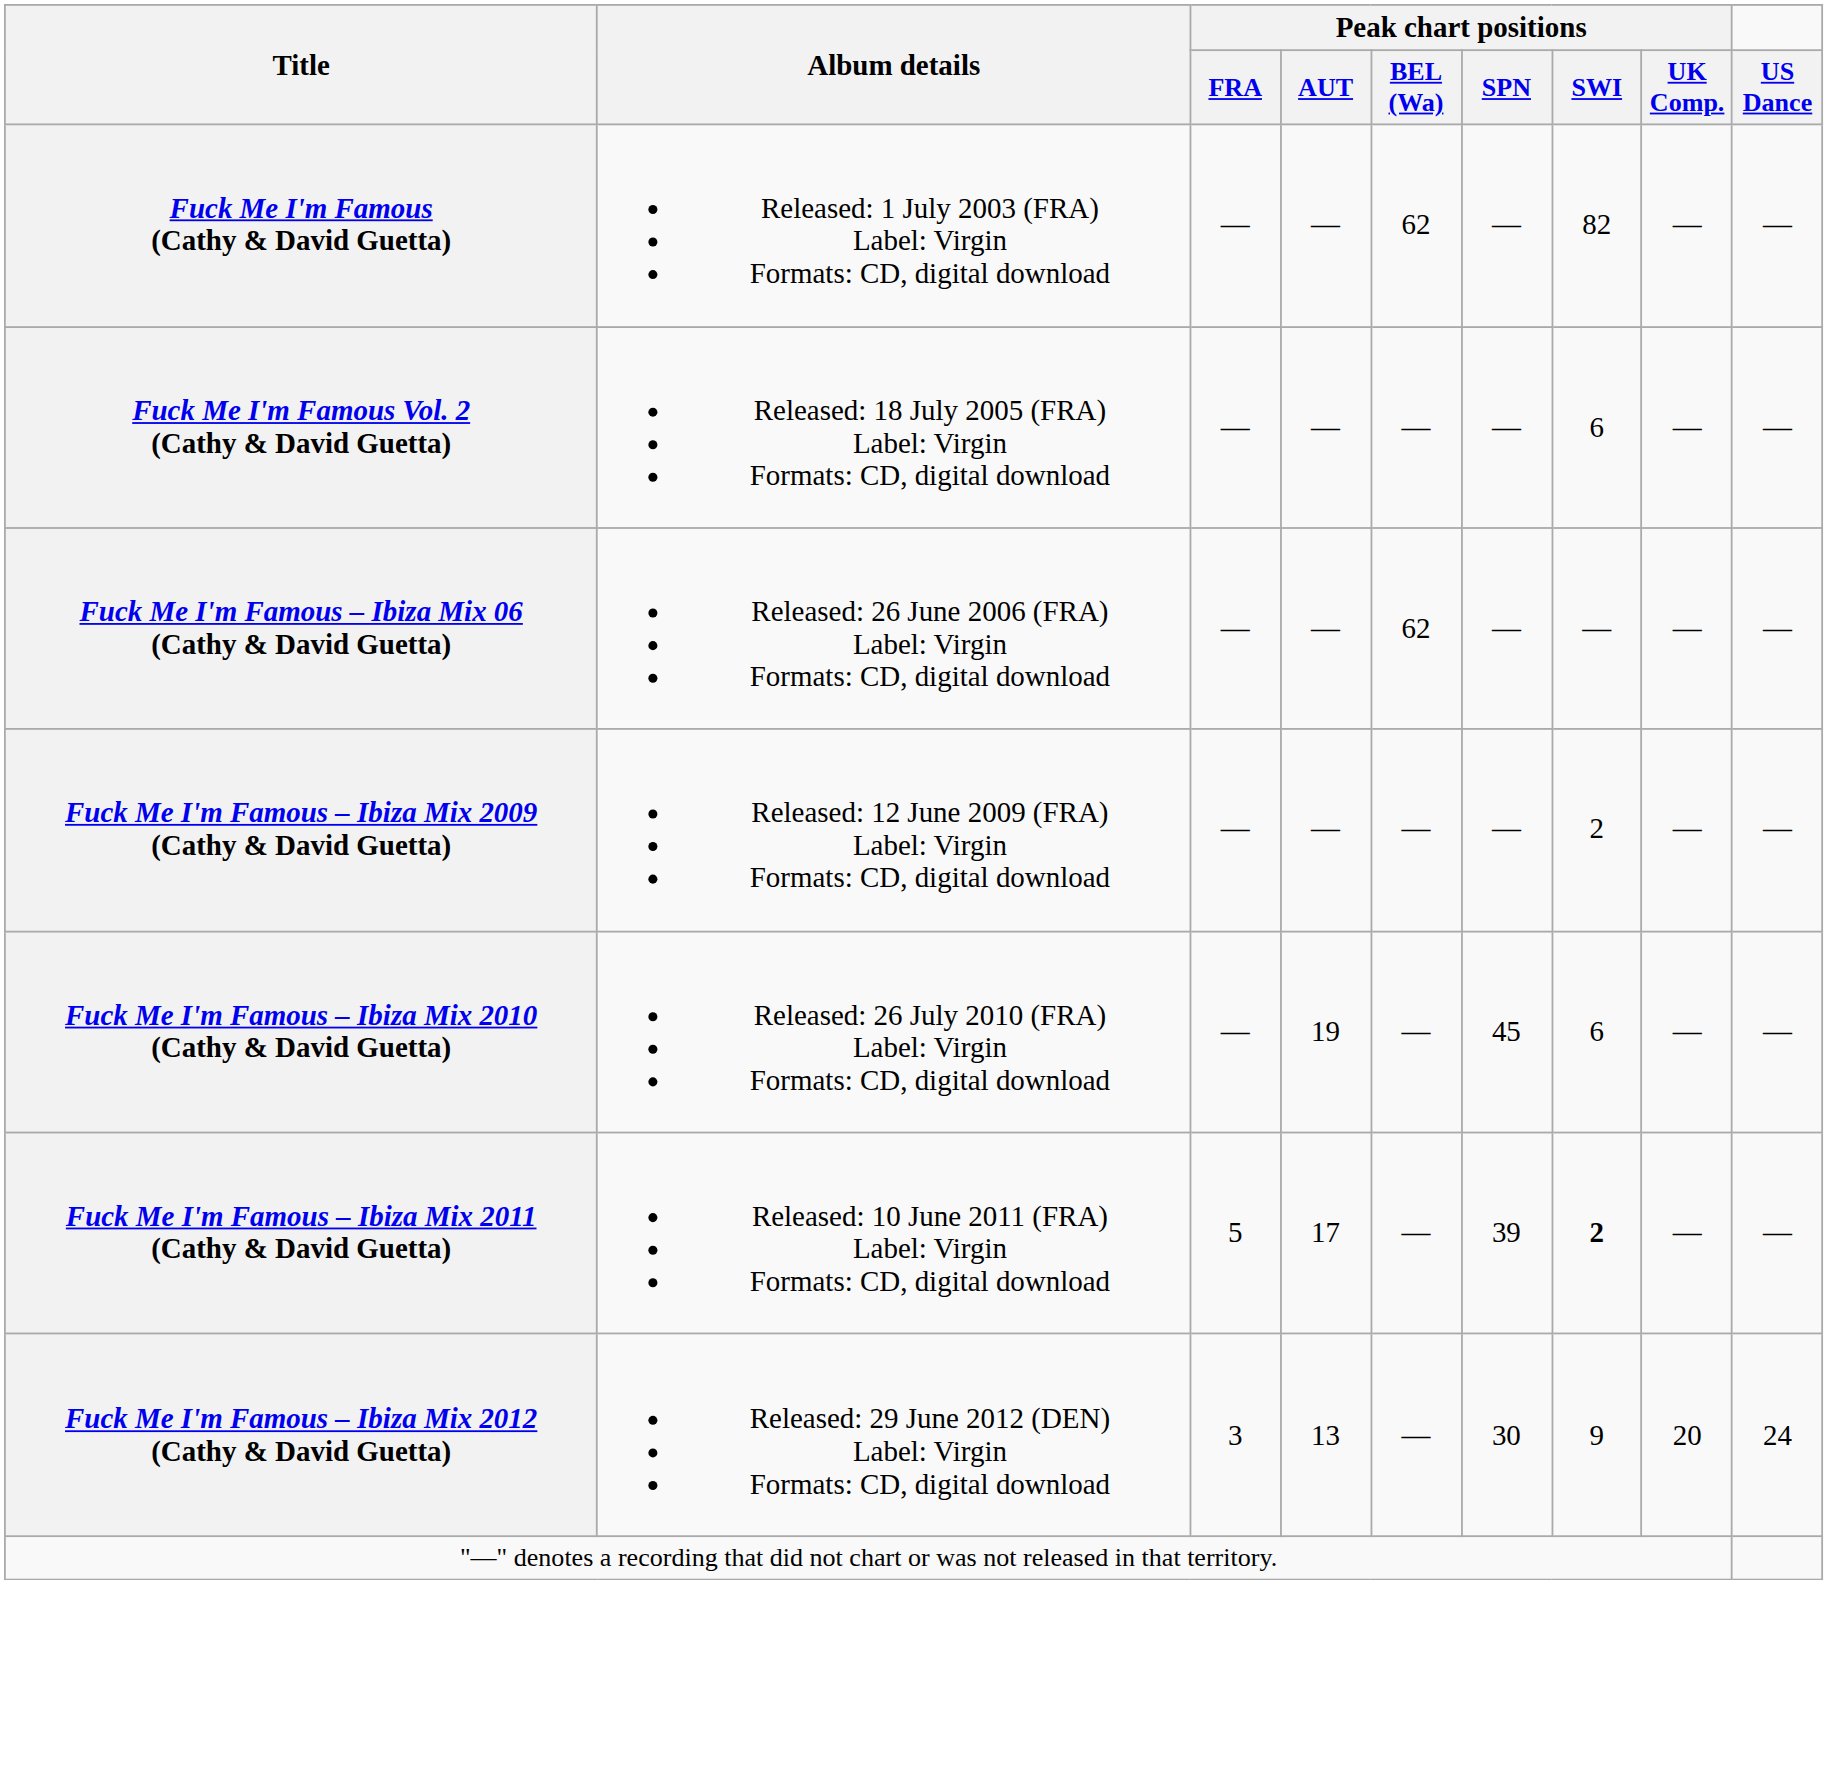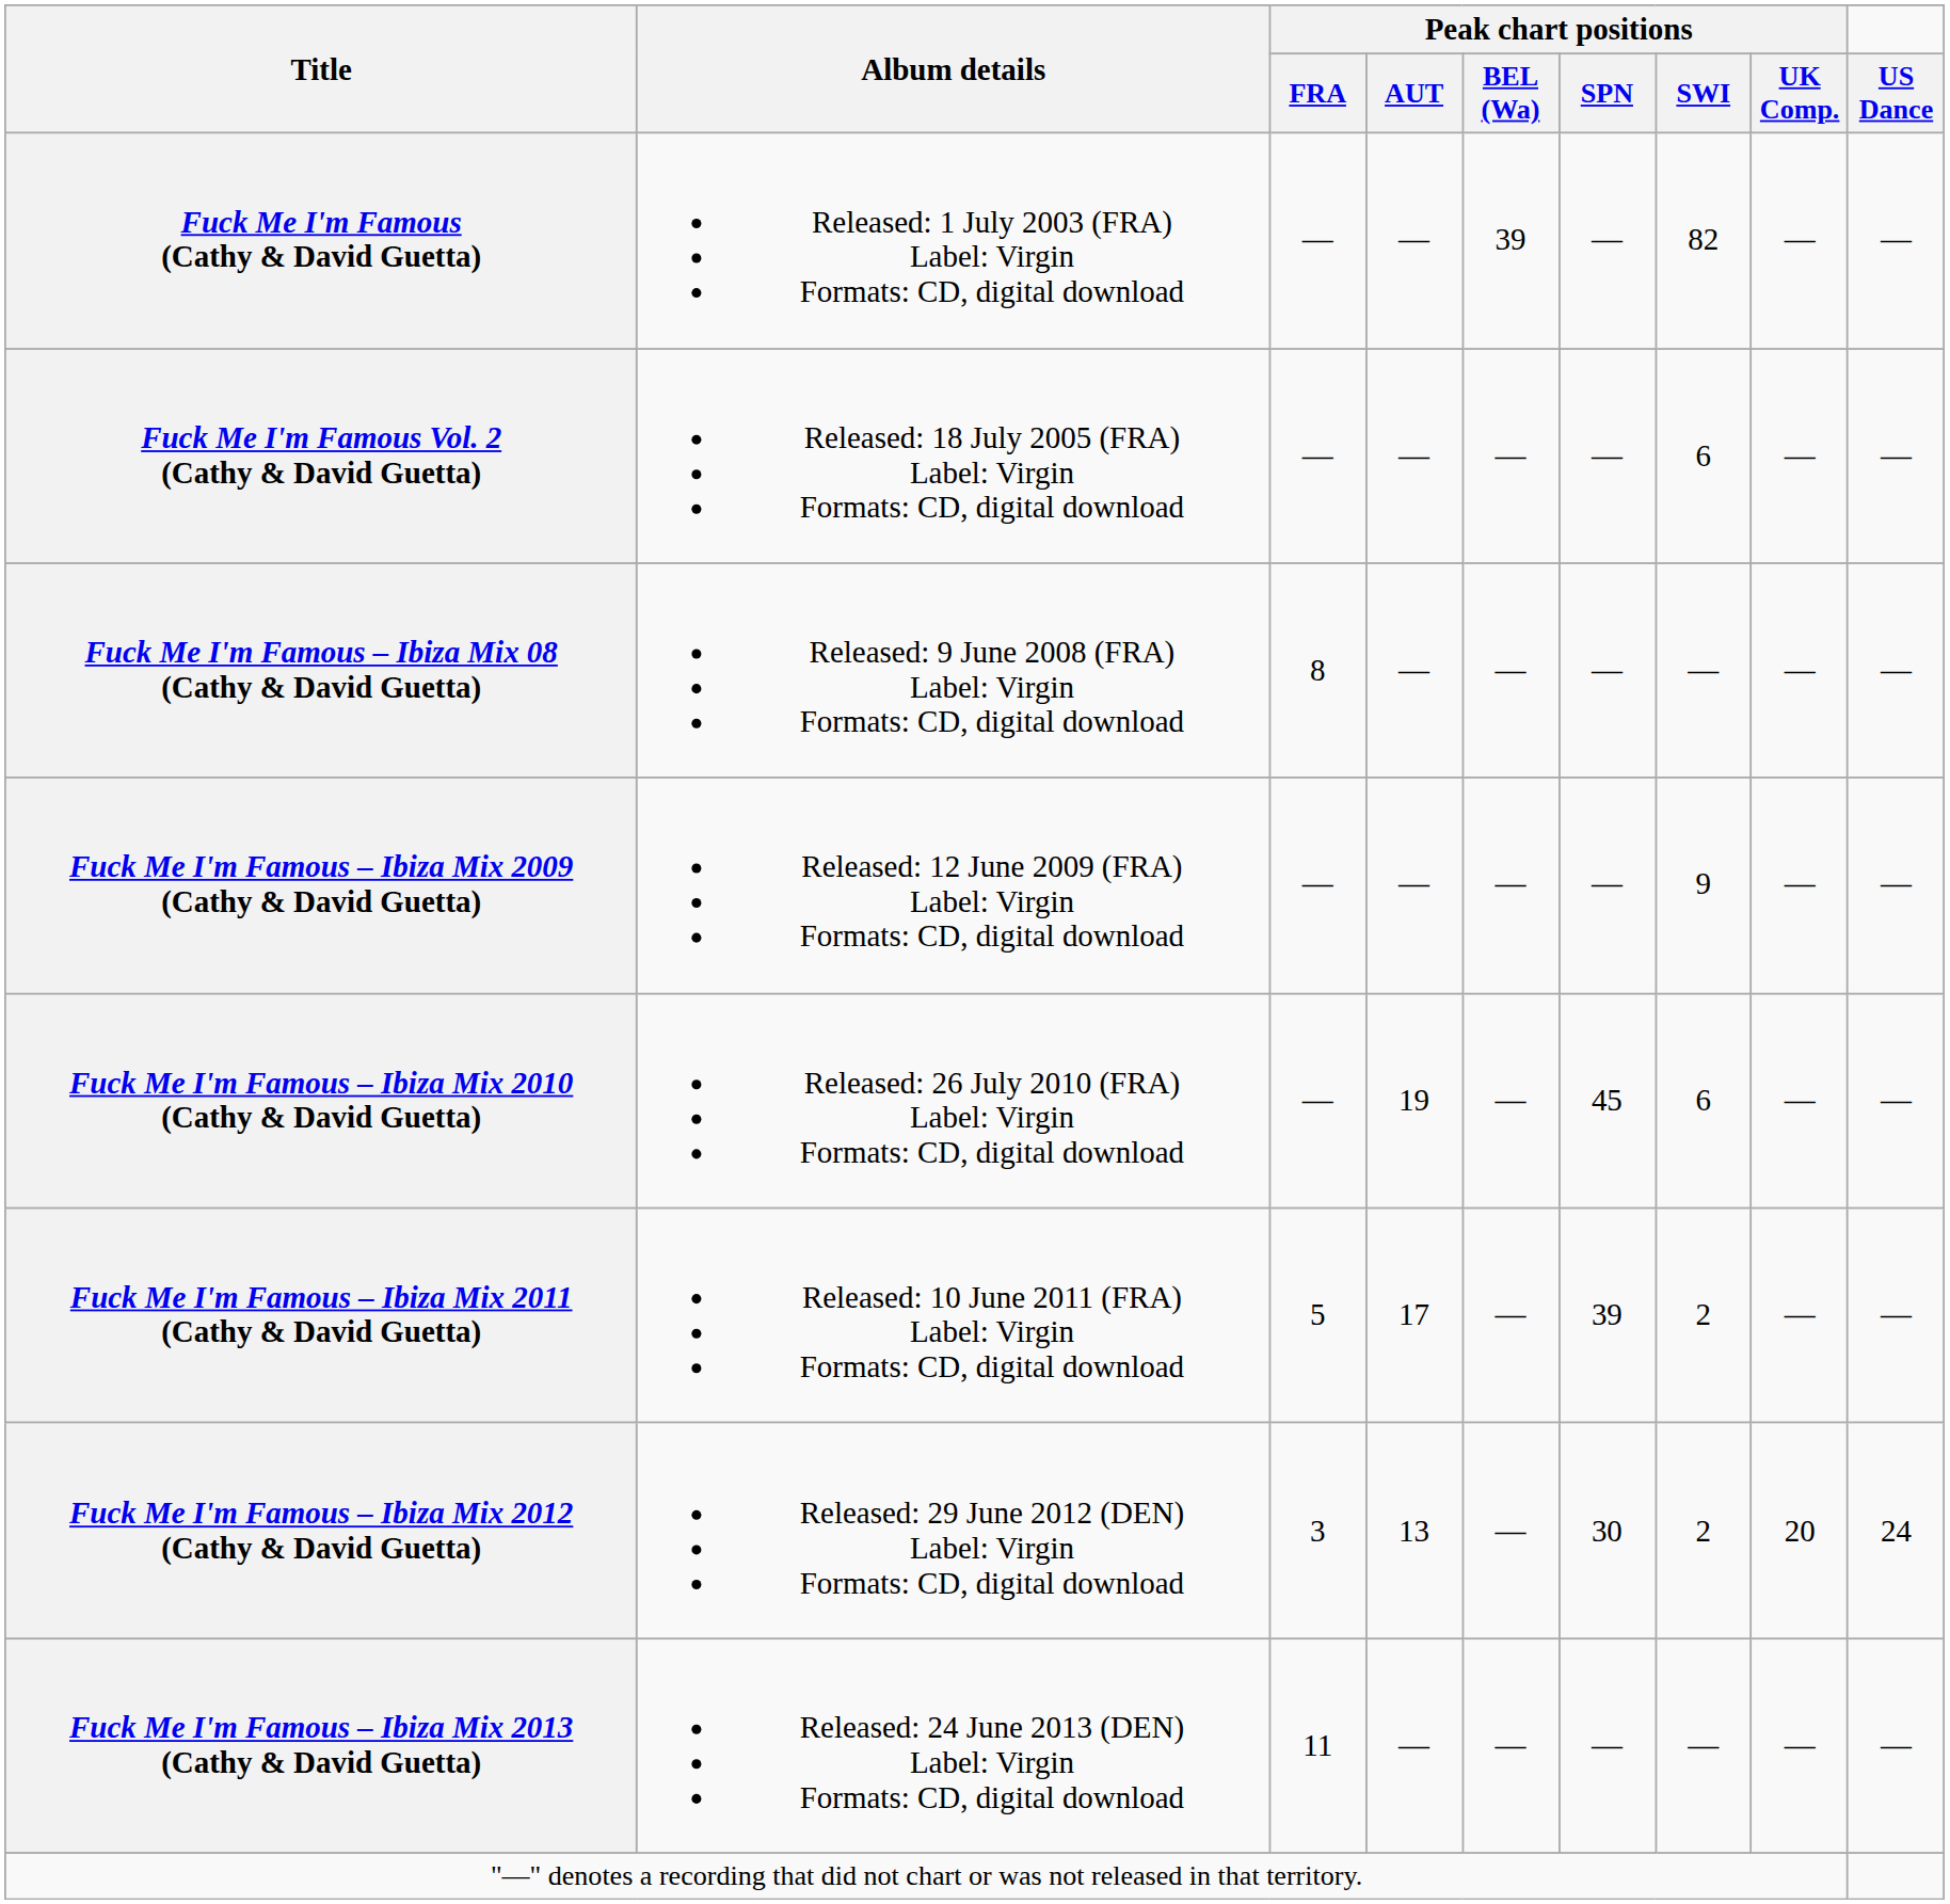Fuck Me I'm Famous (Cathy & David Guetta) | Peak chart positions / BEL (Wa): 62 -> 39
- row: Fuck Me I'm Famous – Ibiza Mix 06 (Cathy & David Guetta) | Released: 26 June 2006 (FRA) Label: Virgin Formats: CD, digital download | — | — | 62 | — | — | — | —
+ row: Fuck Me I'm Famous – Ibiza Mix 08 (Cathy & David Guetta) | Released: 9 June 2008 (FRA) Label: Virgin Formats: CD, digital download | 8 | — | — | — | — | — | —
Fuck Me I'm Famous – Ibiza Mix 2009 (Cathy & David Guetta) | Peak chart positions / SWI: 2 -> 9
Fuck Me I'm Famous – Ibiza Mix 2011 (Cathy & David Guetta) | Peak chart positions / SWI: bold -> normal
Fuck Me I'm Famous – Ibiza Mix 2012 (Cathy & David Guetta) | Peak chart positions / SWI: 9 -> 2
+ row: Fuck Me I'm Famous – Ibiza Mix 2013 (Cathy & David Guetta) | Released: 24 June 2013 (DEN) Label: Virgin Formats: CD, digital download | 11 | — | — | — | — | — | —
